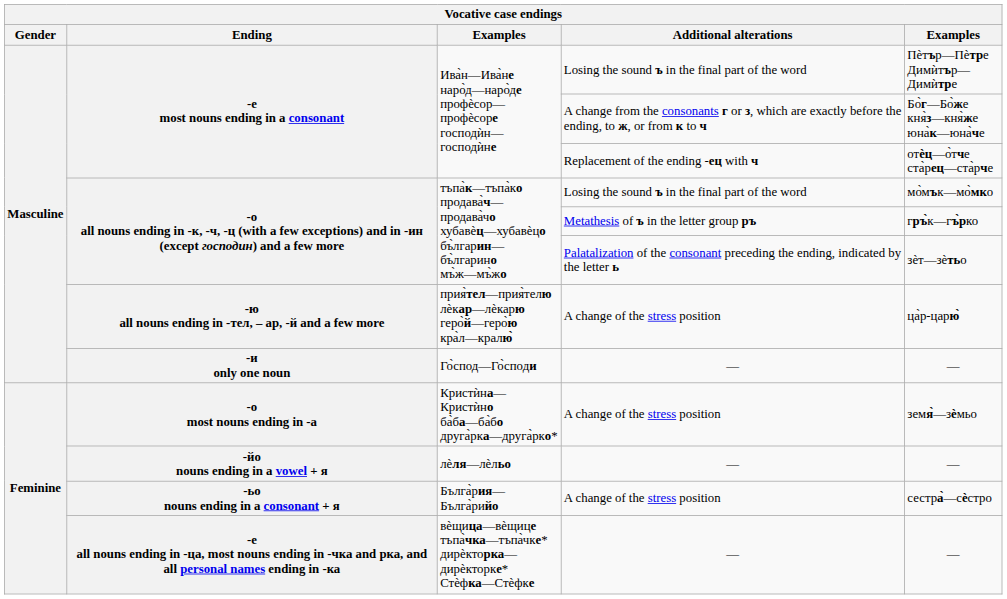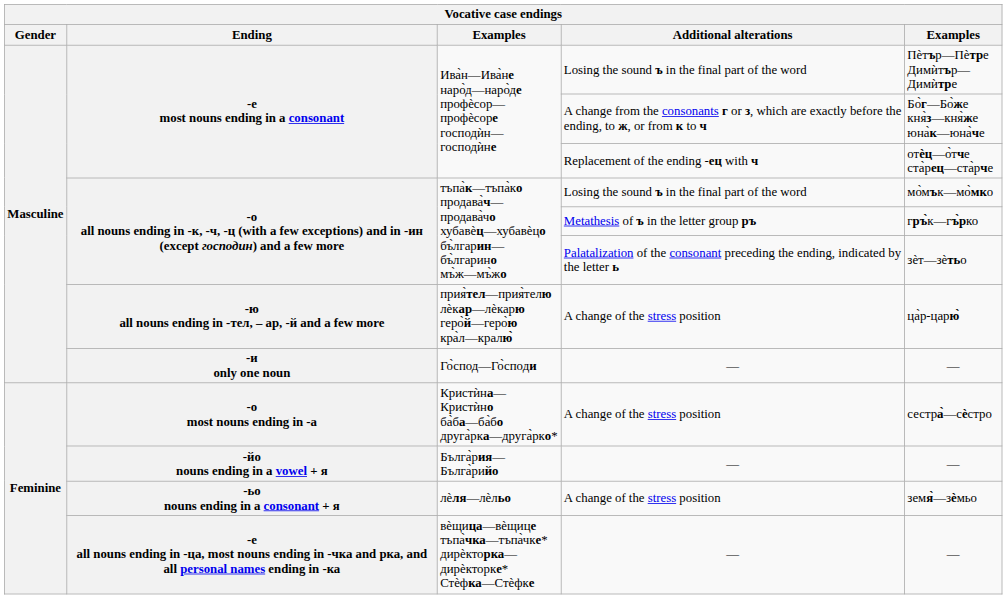-о most nouns ending in -а | column 5: земя̀—зѐмьо -> сестра̀—сѐстро
-йо nouns ending in a vowel + я | column 3: лѐля—лѐльо -> Бълга̀рия—Бълга̀рийо
-ьо nouns ending in a consonant + я | column 3: Бълга̀рия—Бълга̀рийо -> лѐля—лѐльо
-ьо nouns ending in a consonant + я | column 5: сестра̀—сѐстро -> земя̀—зѐмьо
